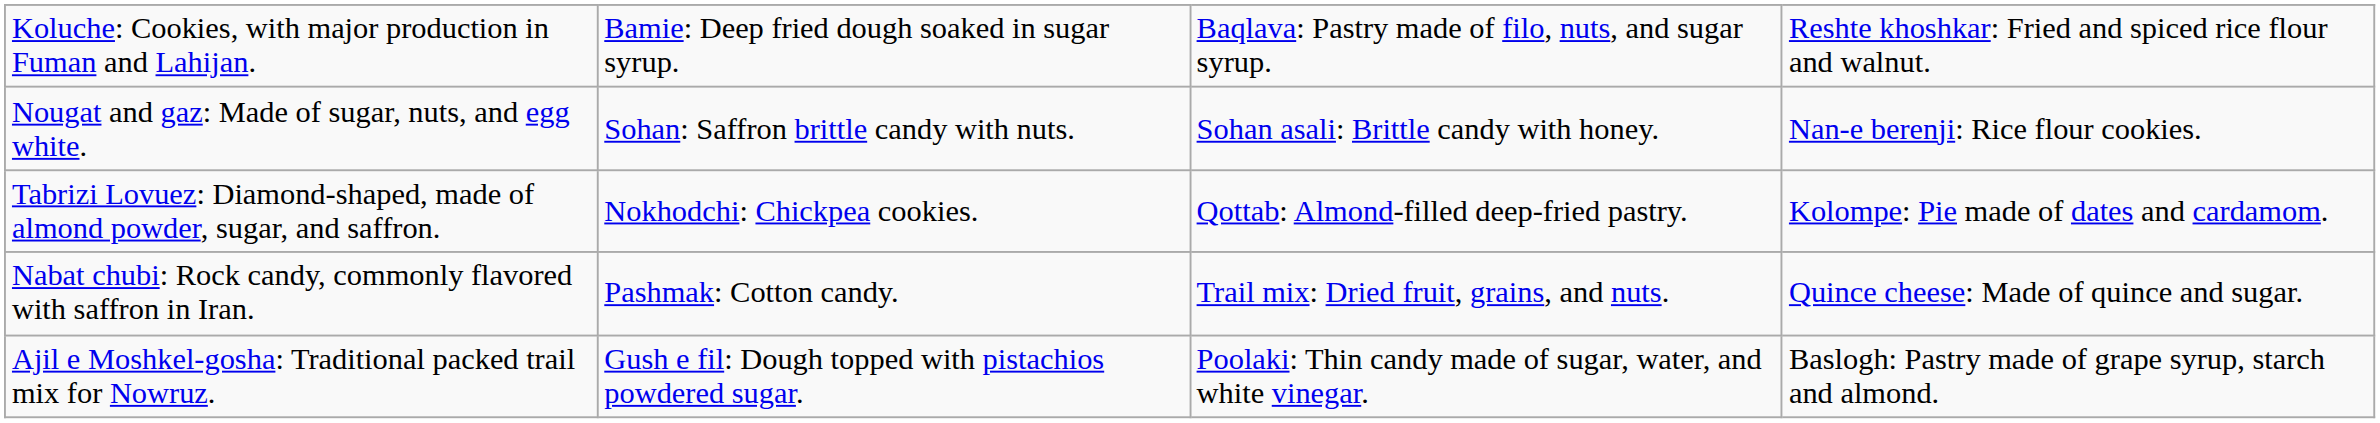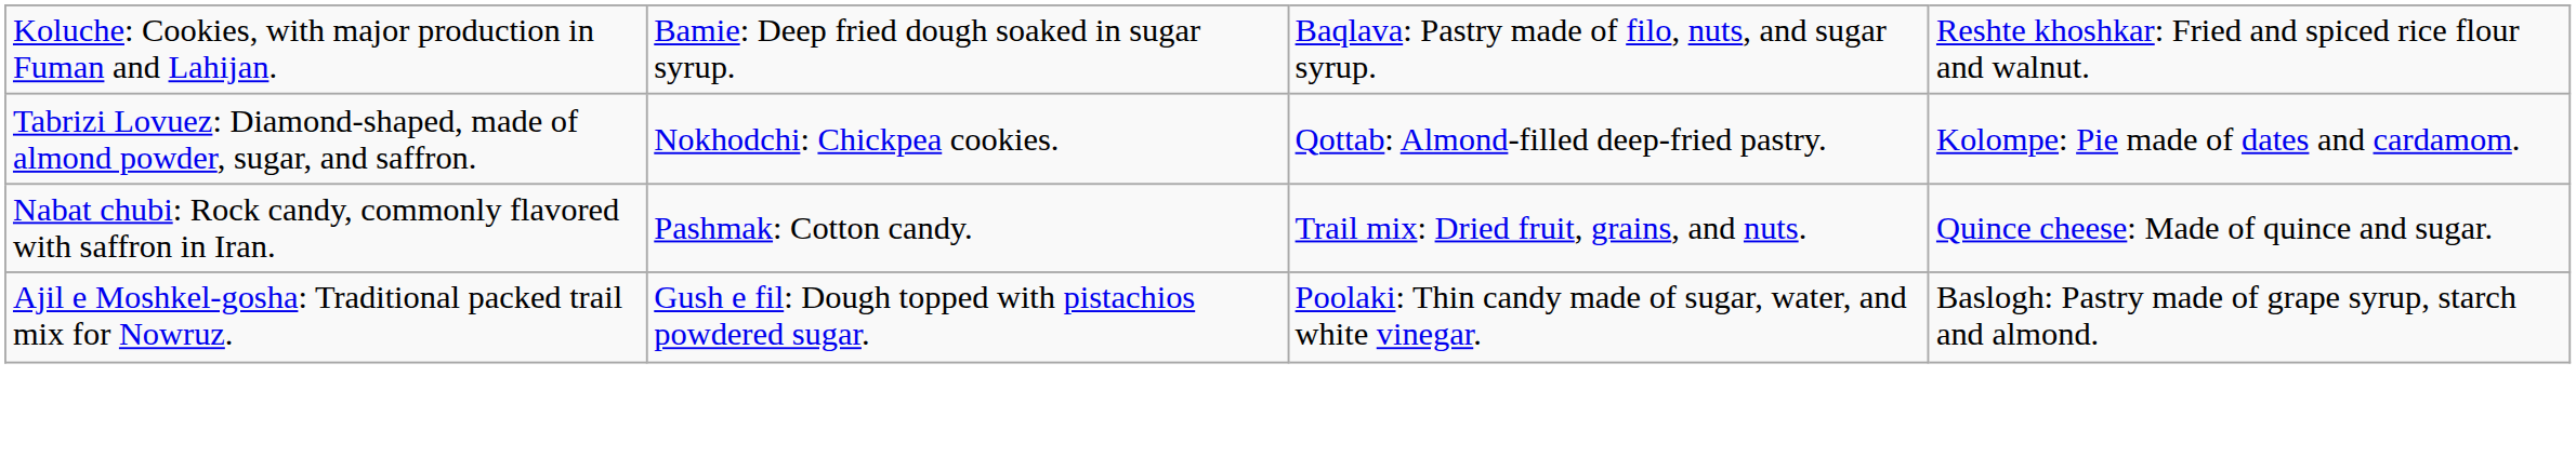- row: Nougat and gaz: Made of sugar, nuts, and egg white. | Sohan: Saffron brittle candy with nuts. | Sohan asali: Brittle candy with honey. | Nan-e berenji: Rice flour cookies.
